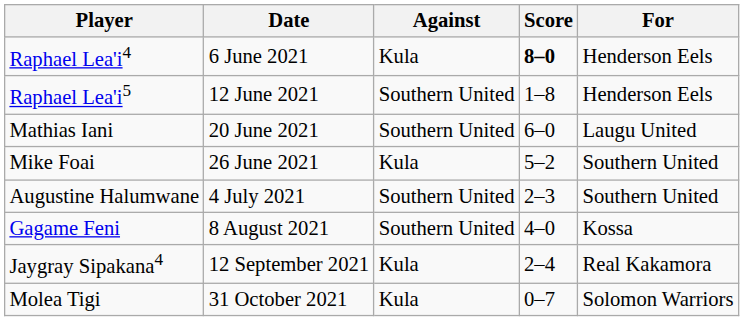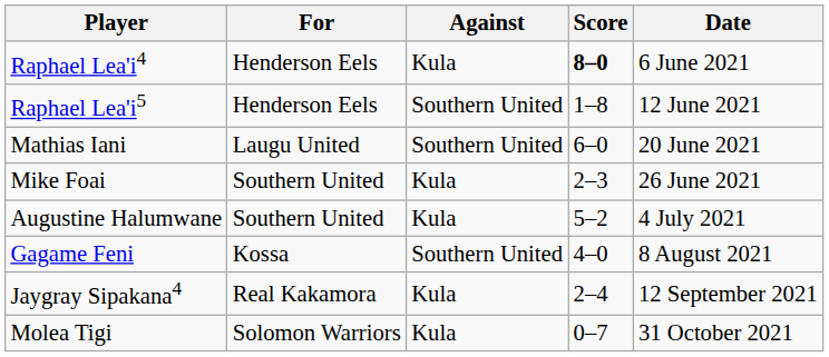columns swapped: For <-> Date
Mike Foai | Score: 5–2 -> 2–3
Augustine Halumwane | Against: Southern United -> Kula
Augustine Halumwane | Score: 2–3 -> 5–2
